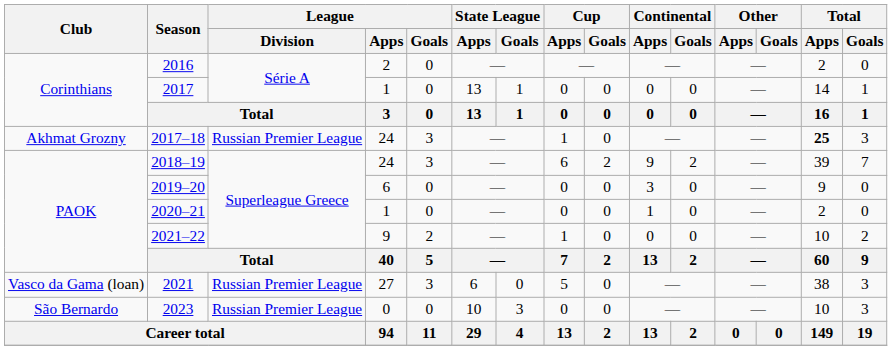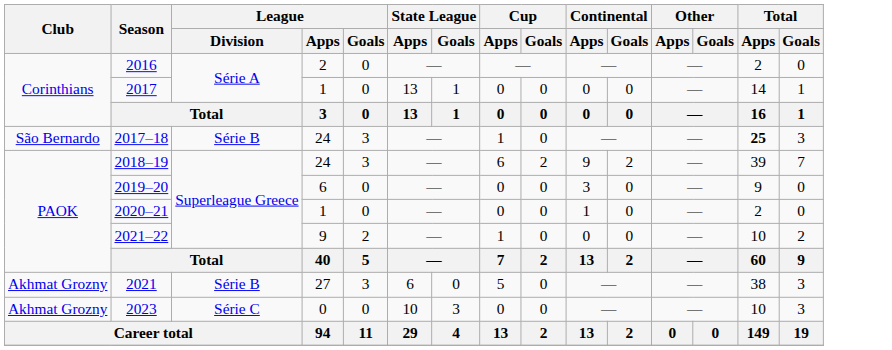2017–18 | Club: Akhmat Grozny -> São Bernardo
2017–18 | League / Division: Russian Premier League -> Série B
2021 | Club: Vasco da Gama (loan) -> Akhmat Grozny
2021 | League / Division: Russian Premier League -> Série B
2023 | Club: São Bernardo -> Akhmat Grozny
2023 | League / Division: Russian Premier League -> Série C
